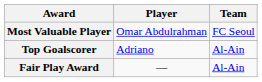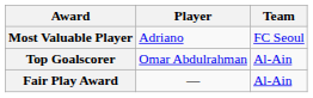Most Valuable Player | Player: Omar Abdulrahman -> Adriano
Top Goalscorer | Player: Adriano -> Omar Abdulrahman
